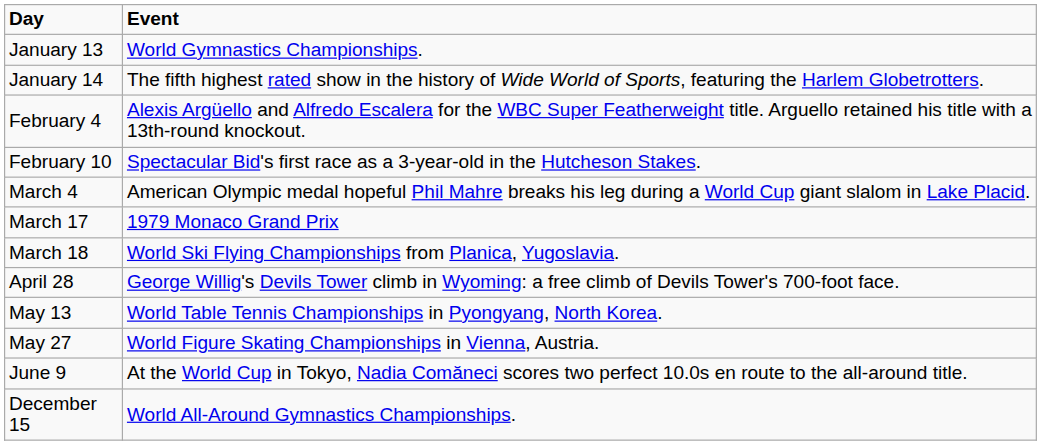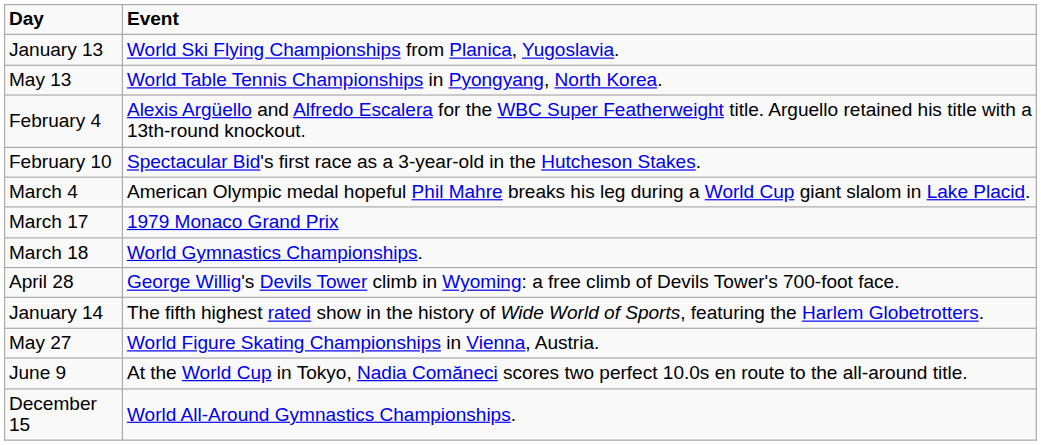January 13 | Event: World Gymnastics Championships. -> World Ski Flying Championships from Planica, Yugoslavia.
rows swapped: January 14 <-> May 13
March 18 | Event: World Ski Flying Championships from Planica, Yugoslavia. -> World Gymnastics Championships.
